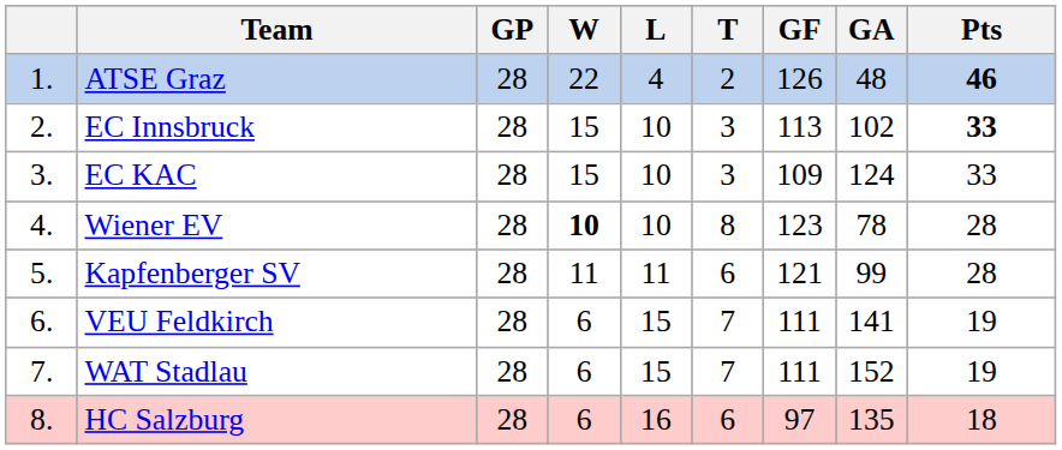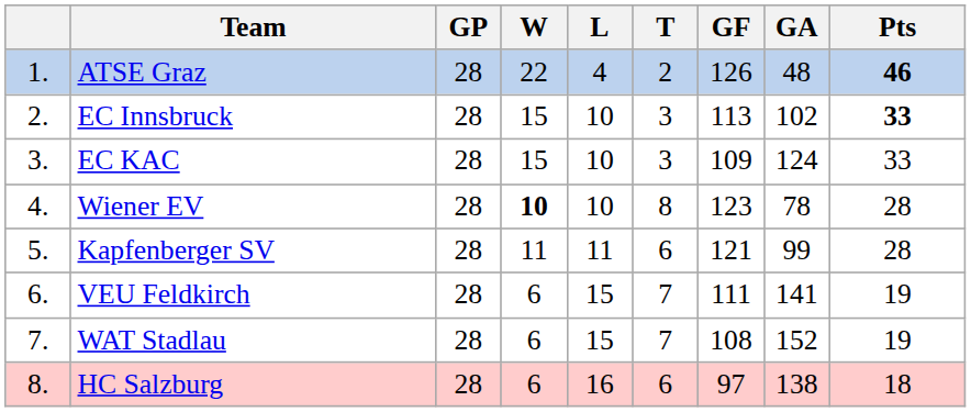WAT Stadlau | GF: 111 -> 108
HC Salzburg | GA: 135 -> 138
